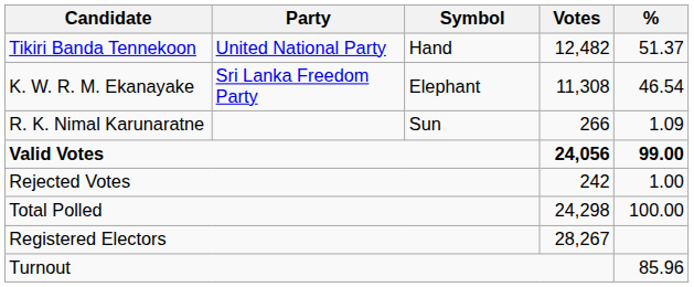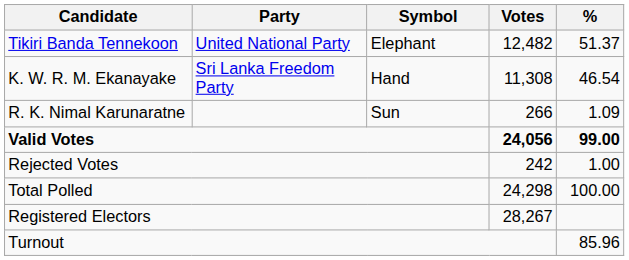Tikiri Banda Tennekoon | Symbol: Hand -> Elephant
K. W. R. M. Ekanayake | Symbol: Elephant -> Hand
